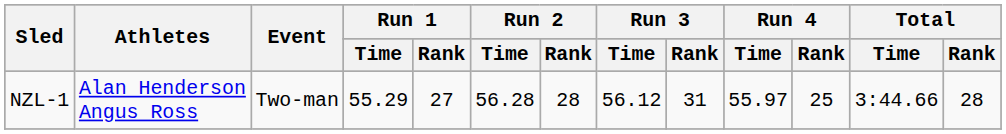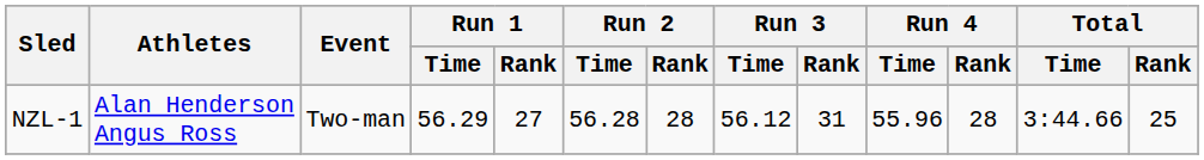NZL-1 | Run 1 / Time: 55.29 -> 56.29
NZL-1 | Run 4 / Time: 55.97 -> 55.96
NZL-1 | Run 4 / Rank: 25 -> 28
NZL-1 | Total / Rank: 28 -> 25
